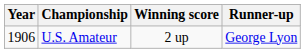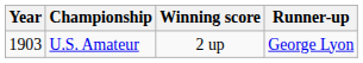U.S. Amateur | Year: 1906 -> 1903
